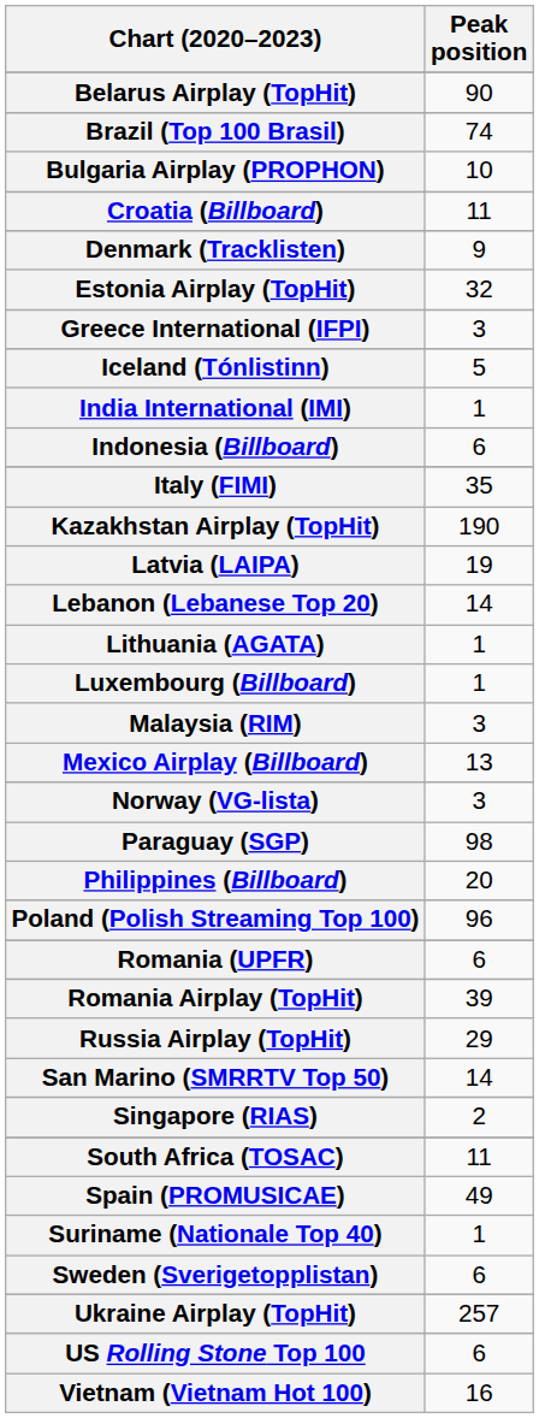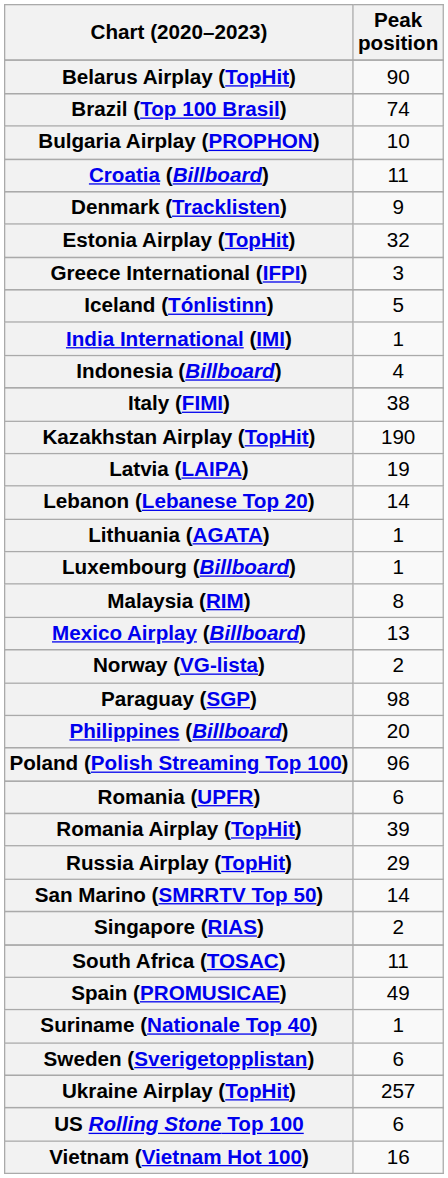Indonesia (Billboard) | Peak position: 6 -> 4
Italy (FIMI) | Peak position: 35 -> 38
Malaysia (RIM) | Peak position: 3 -> 8
Norway (VG-lista) | Peak position: 3 -> 2
